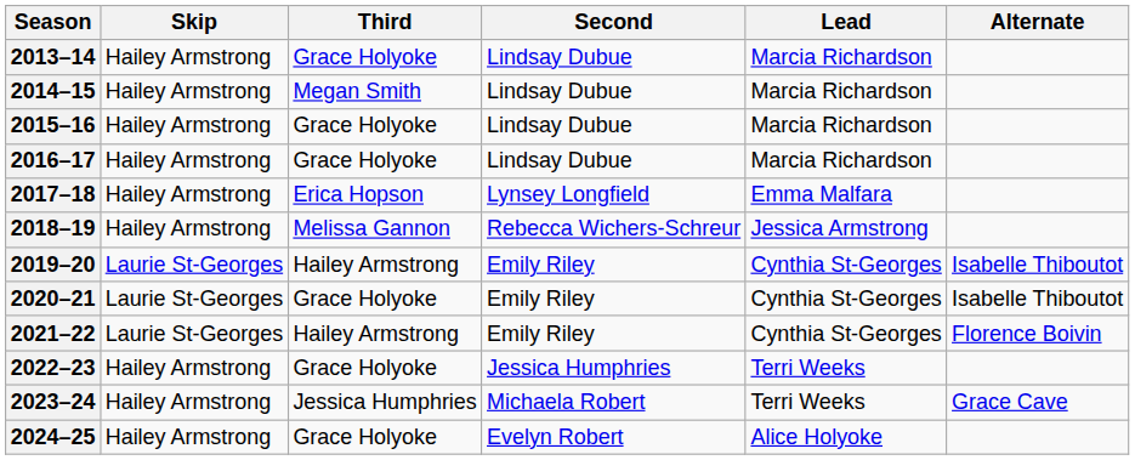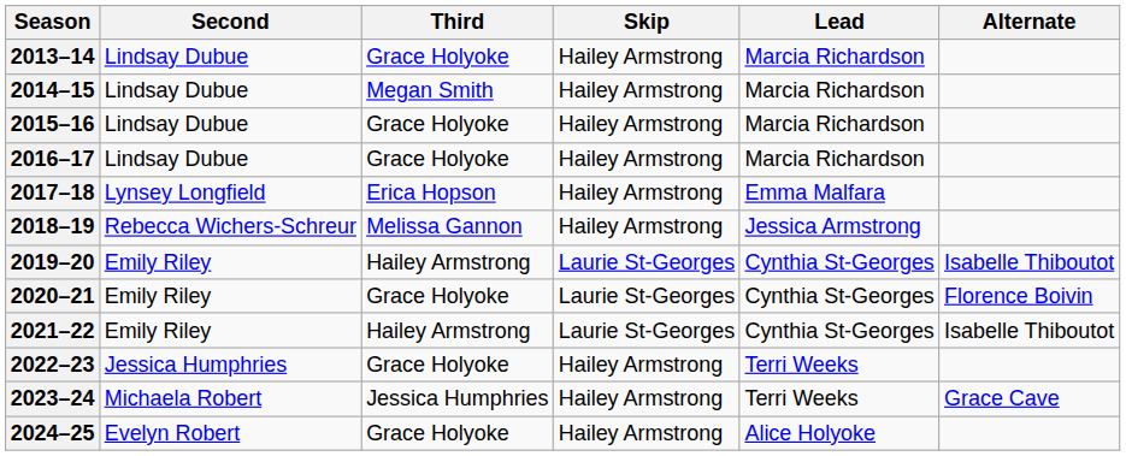columns swapped: Skip <-> Second
2020–21 | Alternate: Isabelle Thiboutot -> Florence Boivin
2021–22 | Alternate: Florence Boivin -> Isabelle Thiboutot
